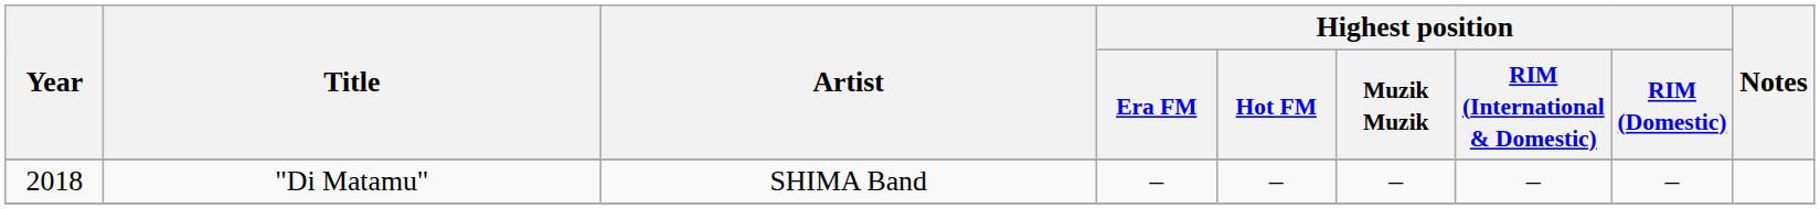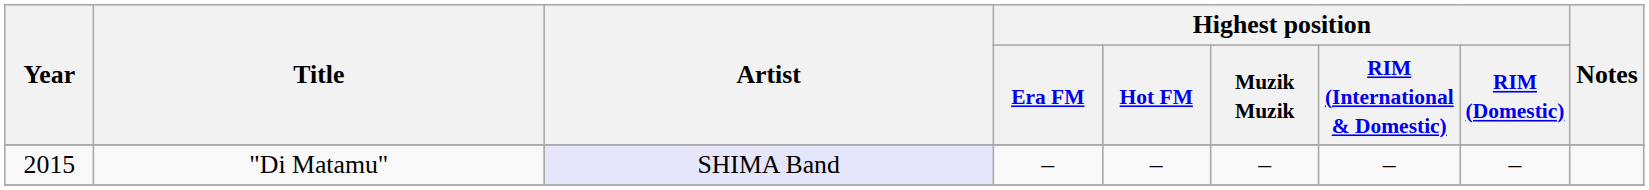"Di Matamu" | Year: 2018 -> 2015
"Di Matamu" | Artist: no background -> lavender background
